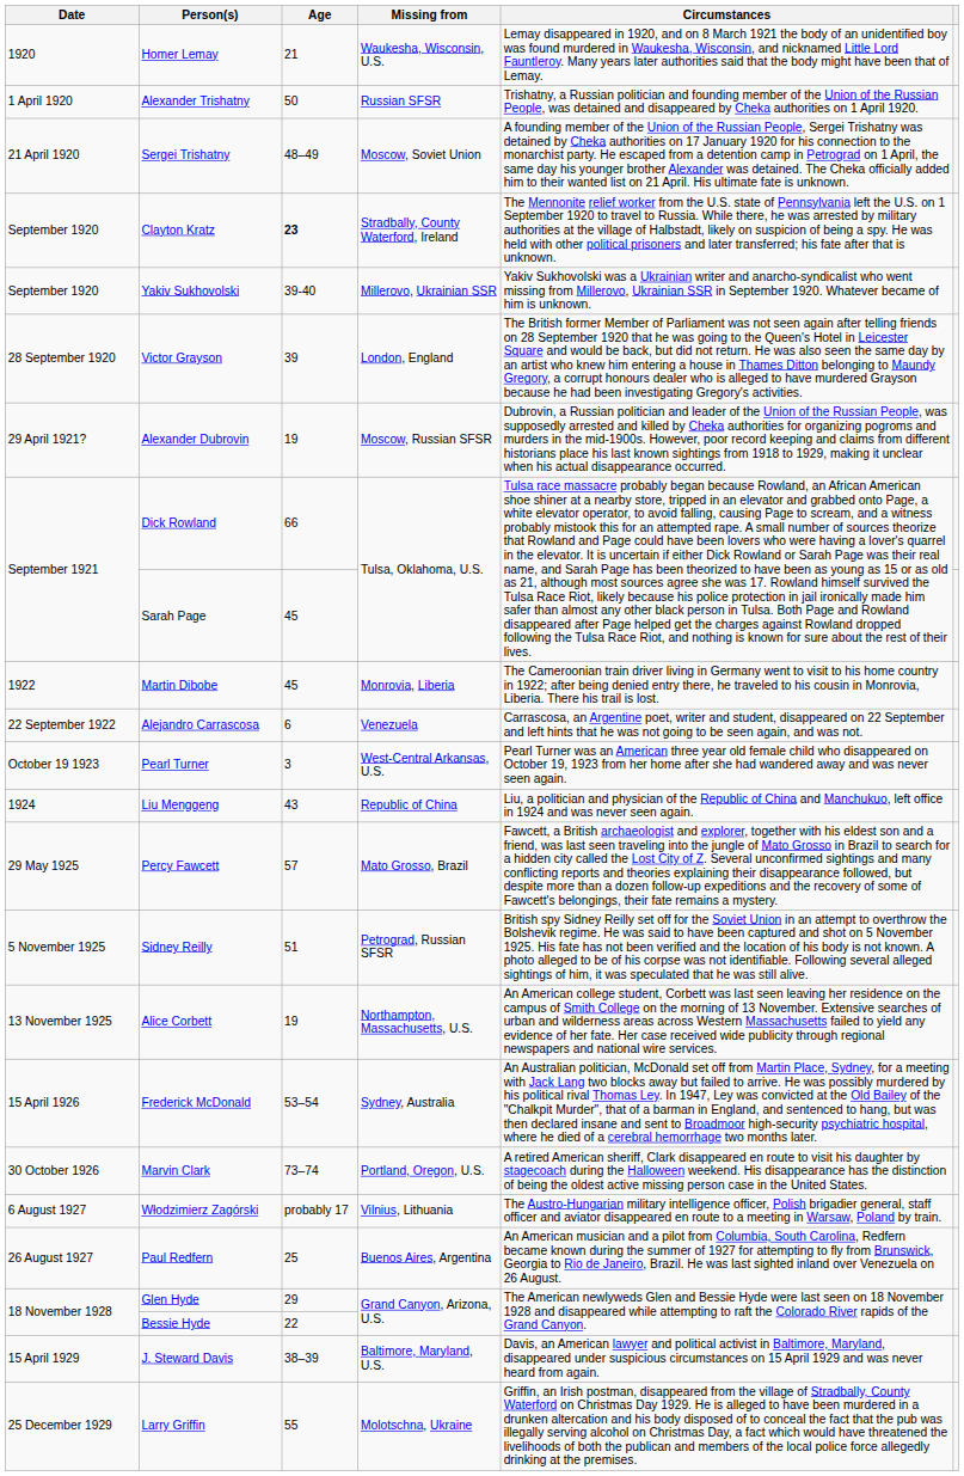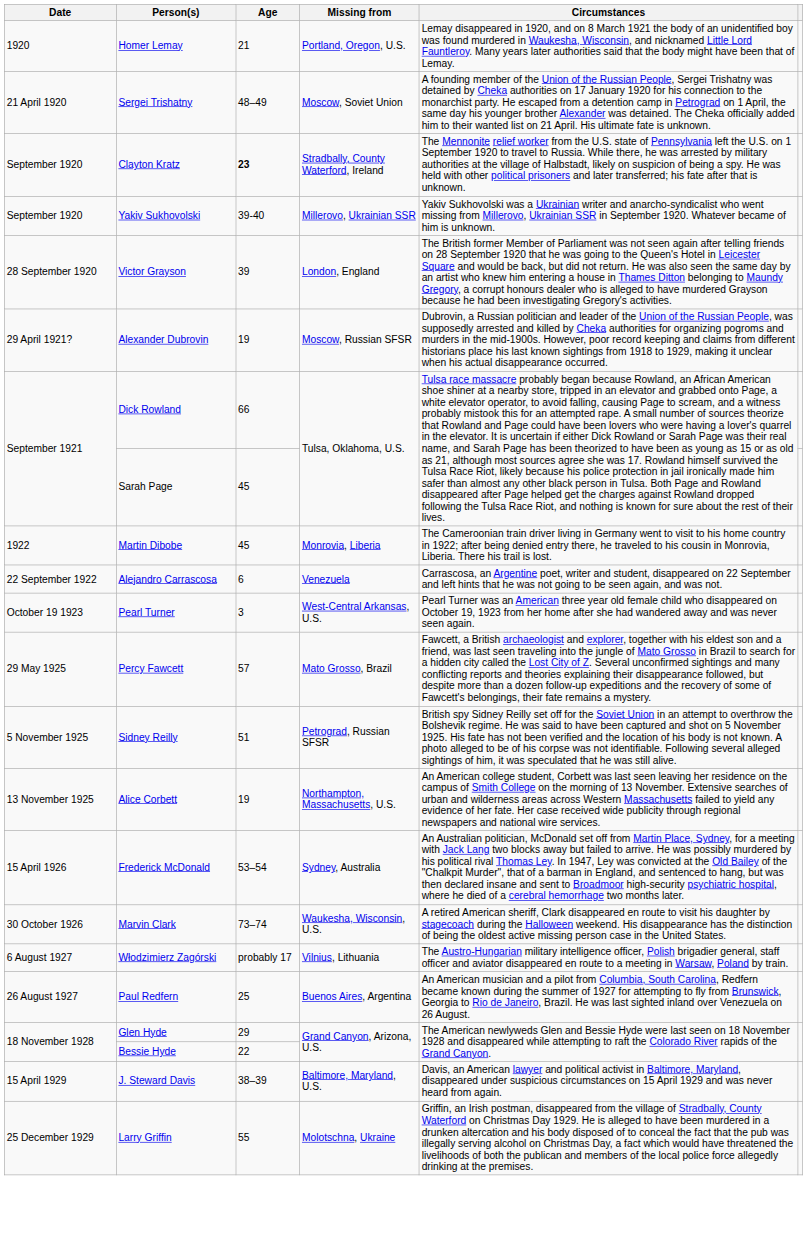Homer Lemay | Missing from: Waukesha, Wisconsin, U.S. -> Portland, Oregon, U.S.
- row: 1 April 1920 | Alexander Trishatny | 50 | Russian SFSR | Trishatny, a Russian politician and founding member of the Union of the Russian People, was detained and disappeared by Cheka authorities on 1 April 1920.
- row: 1924 | Liu Menggeng | 43 | Republic of China | Liu, a politician and physician of the Republic of China and Manchukuo, left office in 1924 and was never seen again.
Marvin Clark | Missing from: Portland, Oregon, U.S. -> Waukesha, Wisconsin, U.S.
